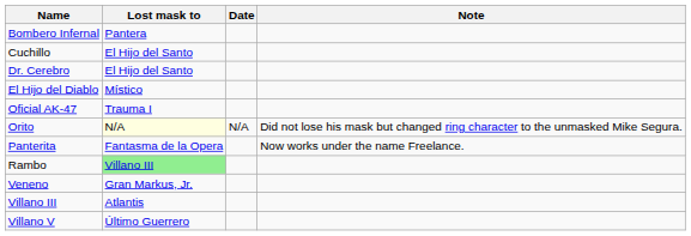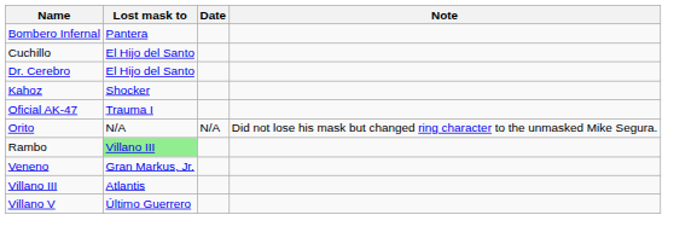- row: El Hijo del Diablo | Místico
+ row: Kahoz | Shocker
Orito | Lost mask to: lightyellow background -> no background
- row: Panterita | Fantasma de la Opera | Now works under the name Freelance.
